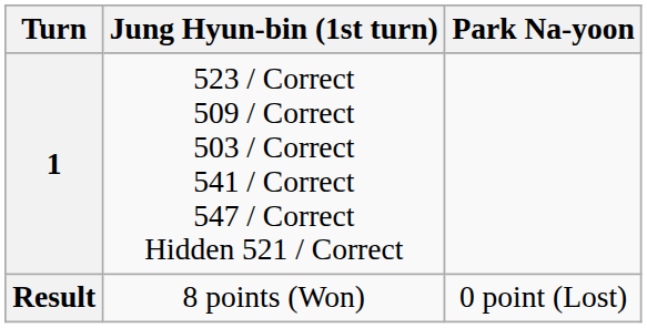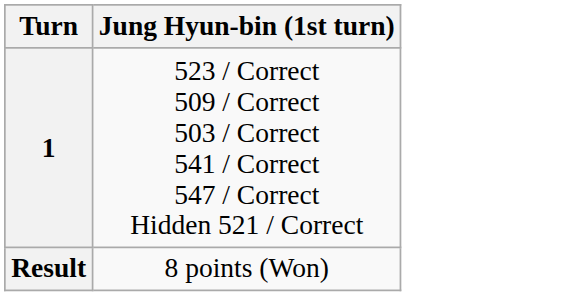- column: Park Na-yoon | 0 point (Lost)
